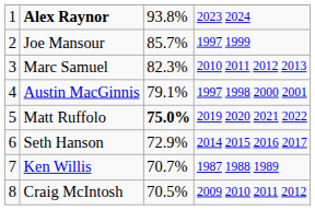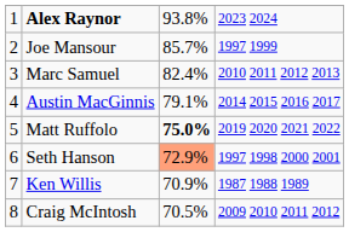Marc Samuel | column 3: 82.3% -> 82.4%
Austin MacGinnis | column 4: 1997 1998 2000 2001 -> 2014 2015 2016 2017
Seth Hanson | column 3: no background -> lightsalmon background
Seth Hanson | column 4: 2014 2015 2016 2017 -> 1997 1998 2000 2001
Ken Willis | column 3: 70.7% -> 70.9%
